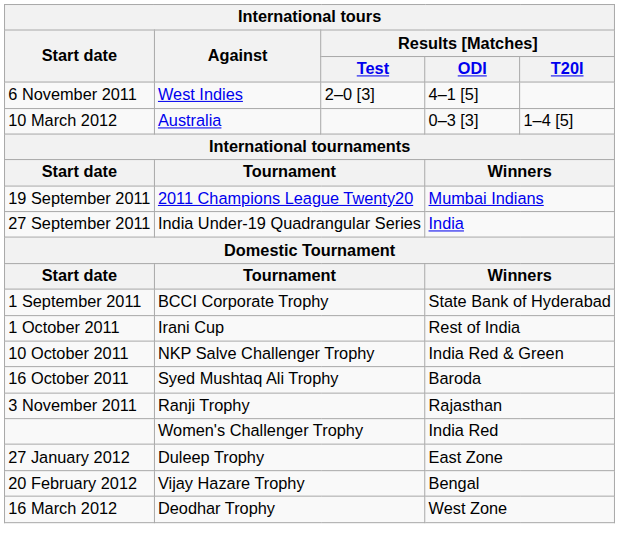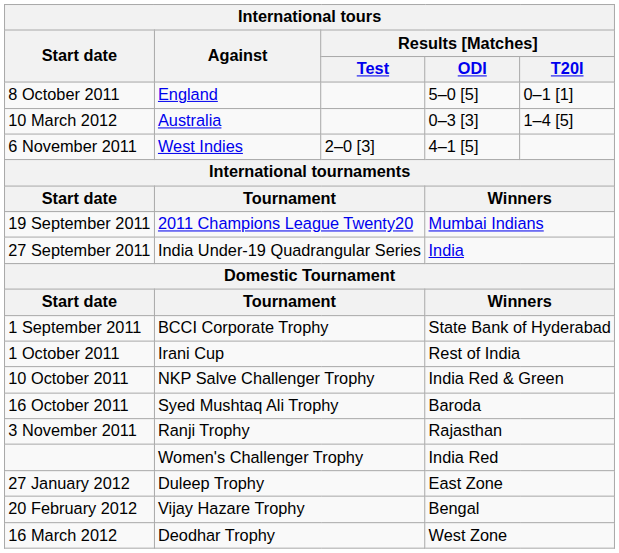+ row: 8 October 2011 | England | 5–0 [5] | 0–1 [1]
rows swapped: 6 November 2011 <-> 10 March 2012
